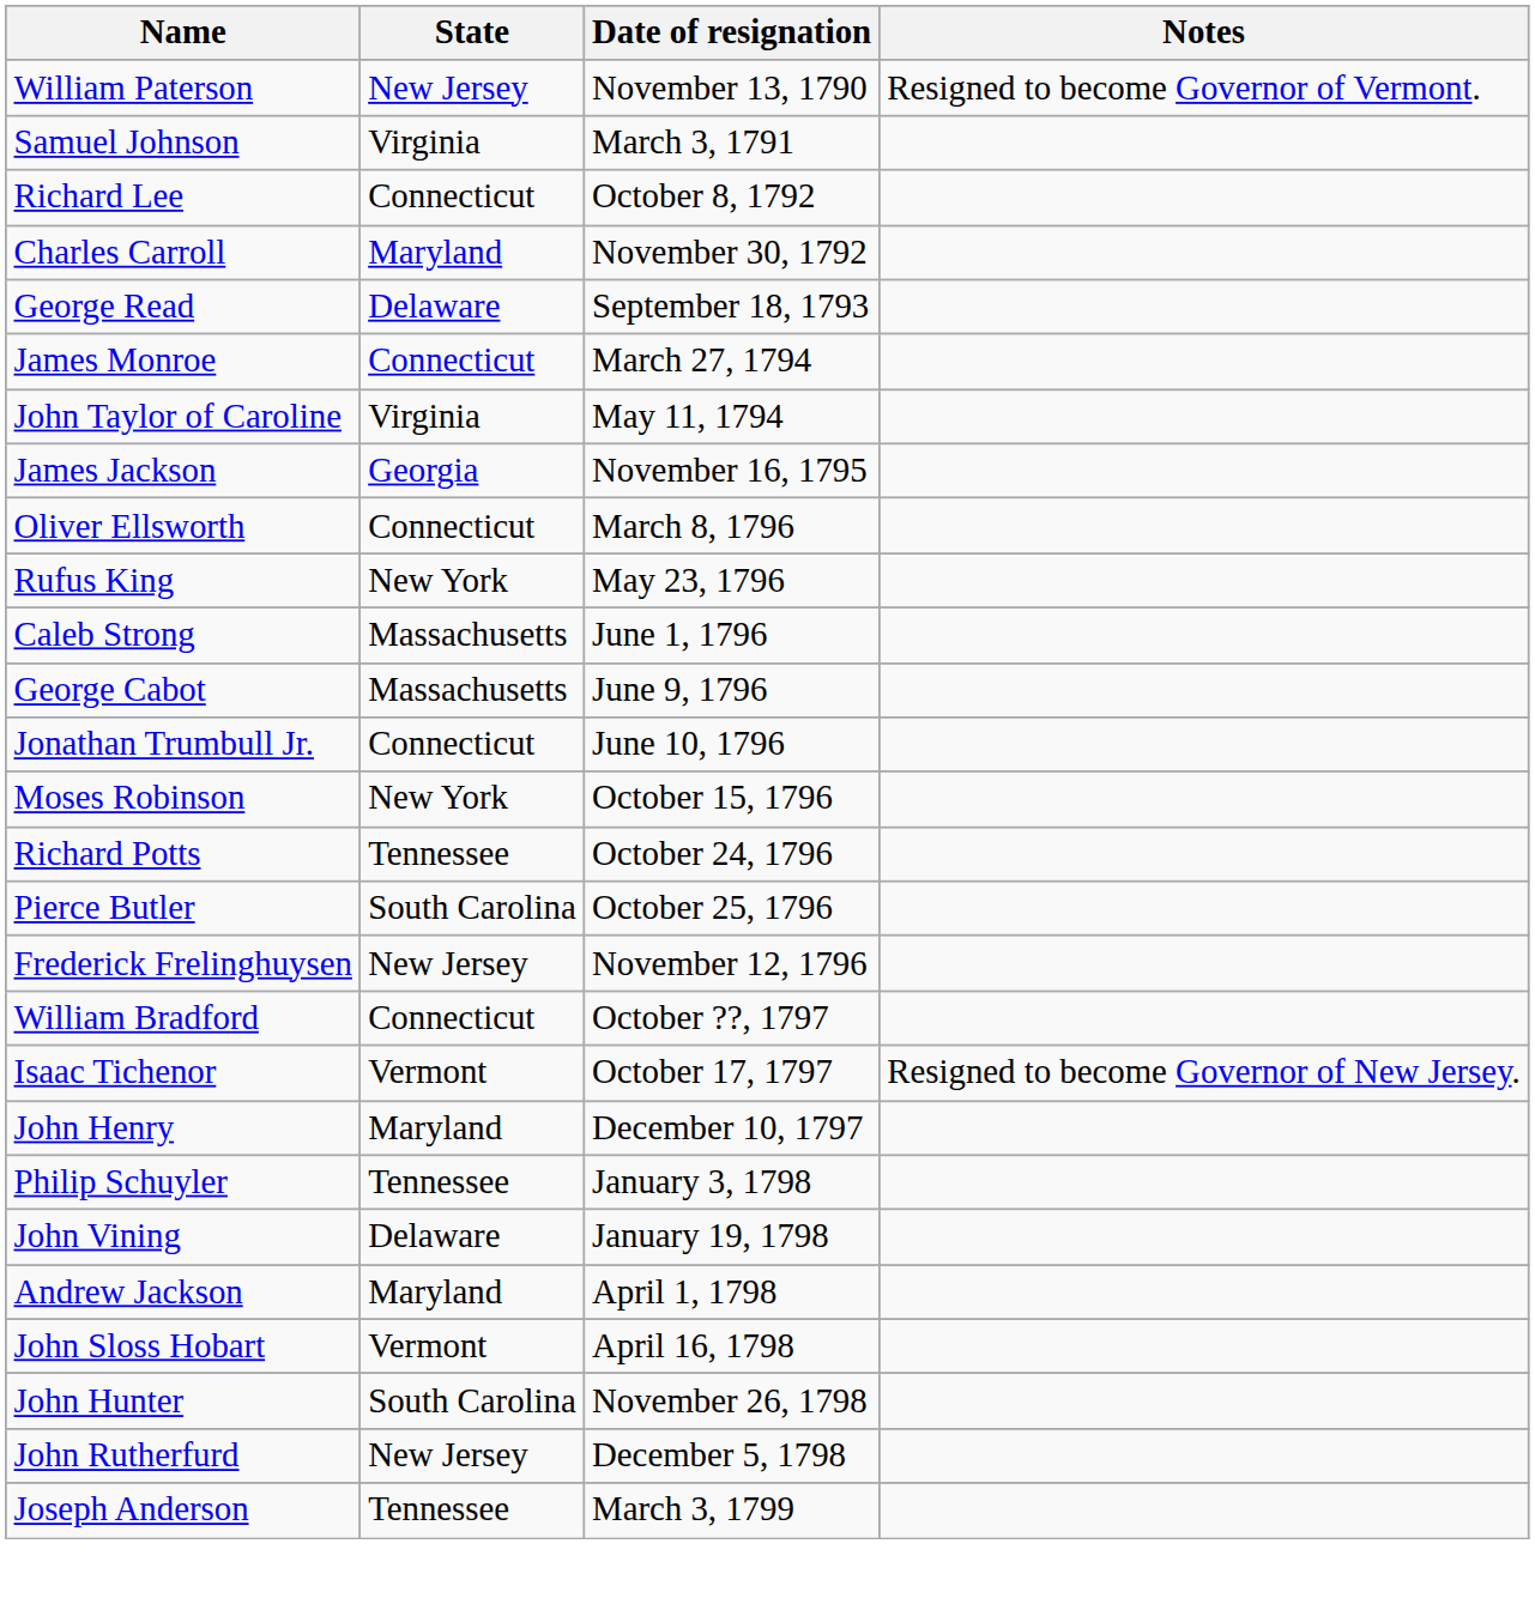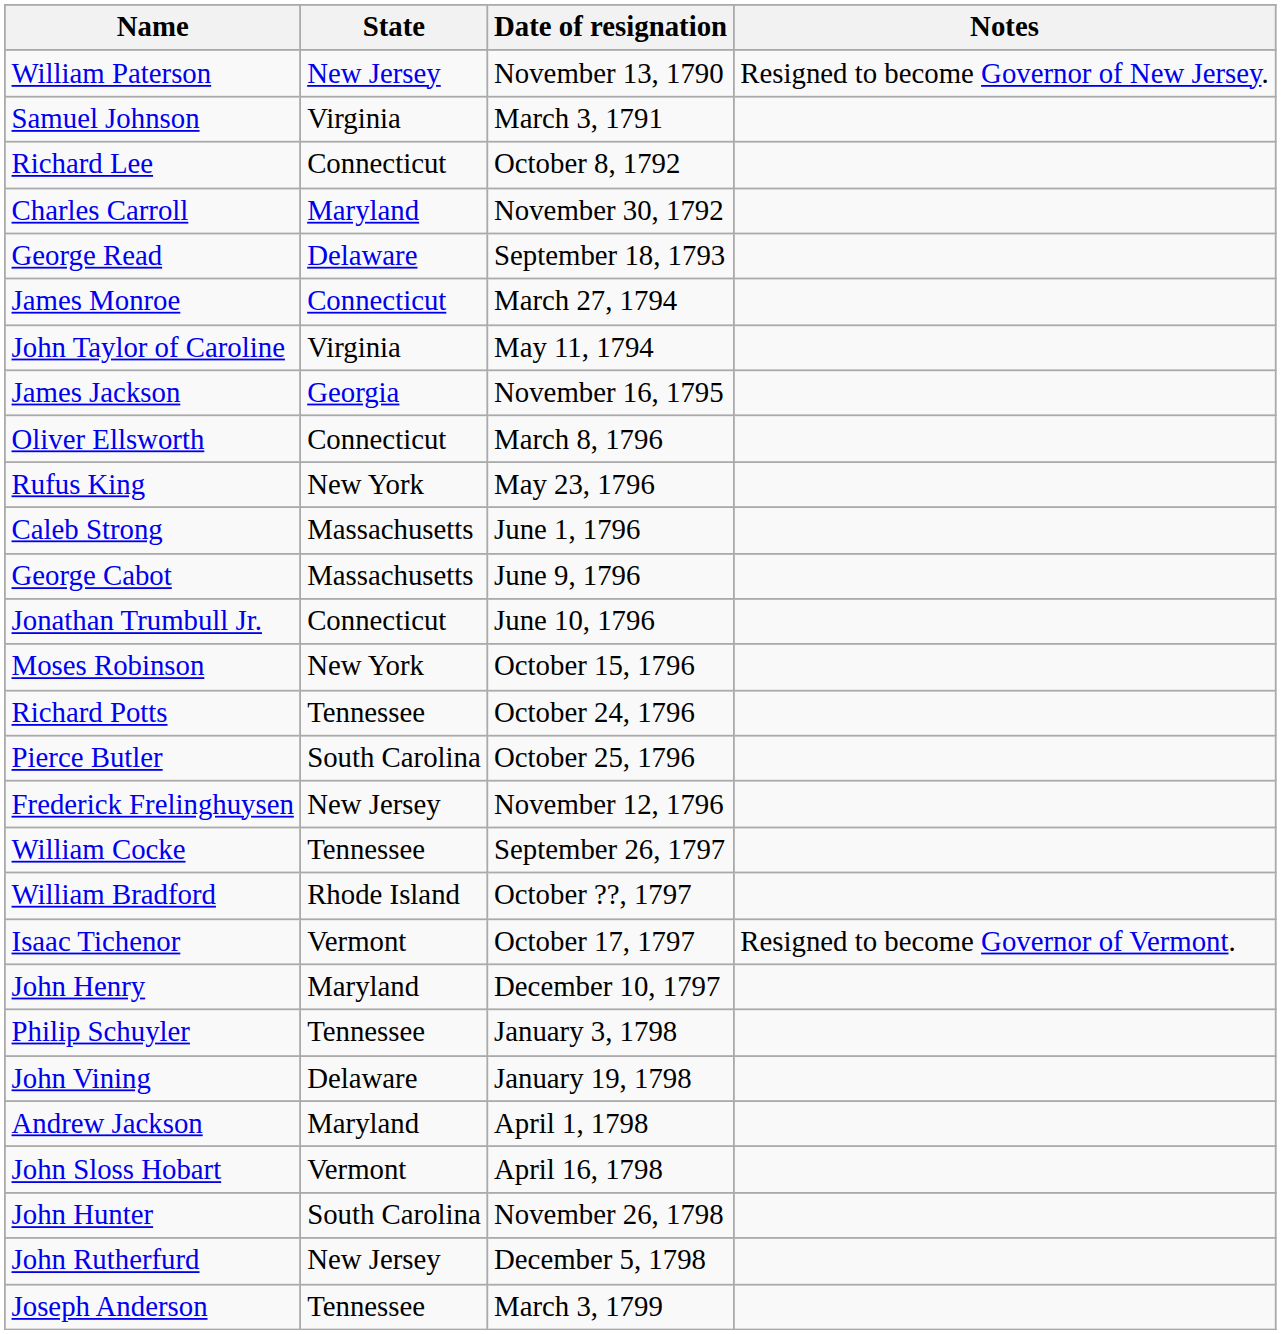William Paterson | Notes: Resigned to become Governor of Vermont. -> Resigned to become Governor of New Jersey.
+ row: William Cocke | Tennessee | September 26, 1797
William Bradford | State: Connecticut -> Rhode Island
Isaac Tichenor | Notes: Resigned to become Governor of New Jersey. -> Resigned to become Governor of Vermont.
